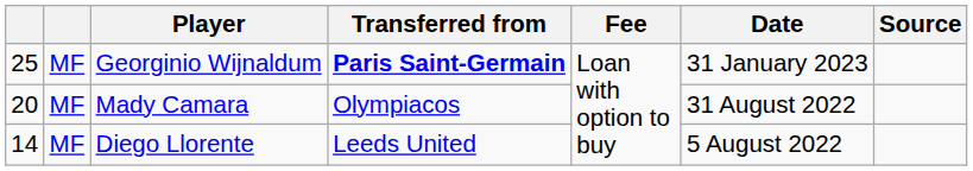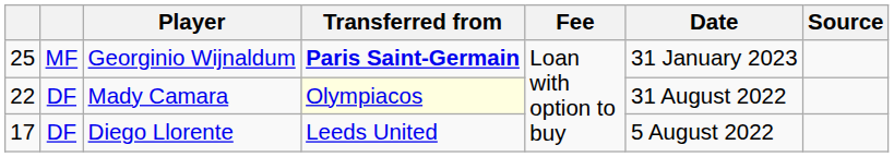Mady Camara | column 1: 20 -> 22
Mady Camara | column 2: MF -> DF
Mady Camara | Transferred from: no background -> lightyellow background
Diego Llorente | column 1: 14 -> 17
Diego Llorente | column 2: MF -> DF
